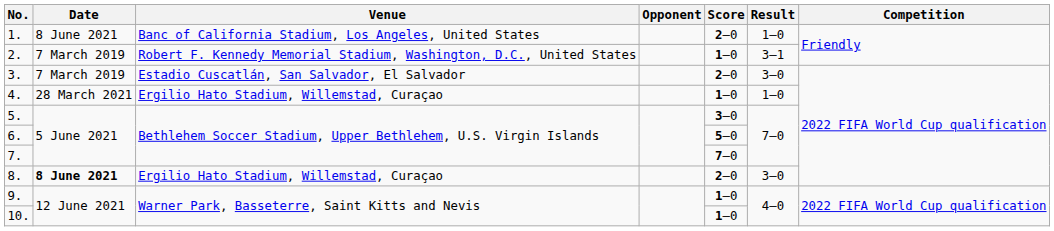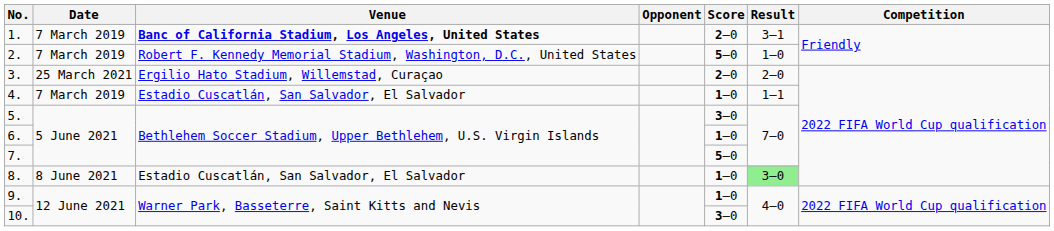1. | Date: 8 June 2021 -> 7 March 2019
1. | Venue: normal -> bold
1. | Result: 1–0 -> 3–1
2. | Score: 1–0 -> 5–0
2. | Result: 3–1 -> 1–0
3. | Date: 7 March 2019 -> 25 March 2021
3. | Venue: Estadio Cuscatlán, San Salvador, El Salvador -> Ergilio Hato Stadium, Willemstad, Curaçao
3. | Result: 3–0 -> 2–0
4. | Date: 28 March 2021 -> 7 March 2019
4. | Venue: Ergilio Hato Stadium, Willemstad, Curaçao -> Estadio Cuscatlán, San Salvador, El Salvador
4. | Result: 1–0 -> 1–1
6. | Score: 5–0 -> 1–0
7. | Score: 7–0 -> 5–0
8. | Date: bold -> normal
8. | Venue: Ergilio Hato Stadium, Willemstad, Curaçao -> Estadio Cuscatlán, San Salvador, El Salvador
8. | Score: 2–0 -> 1–0
8. | Result: no background -> lightgreen background
10. | Score: 1–0 -> 3–0
